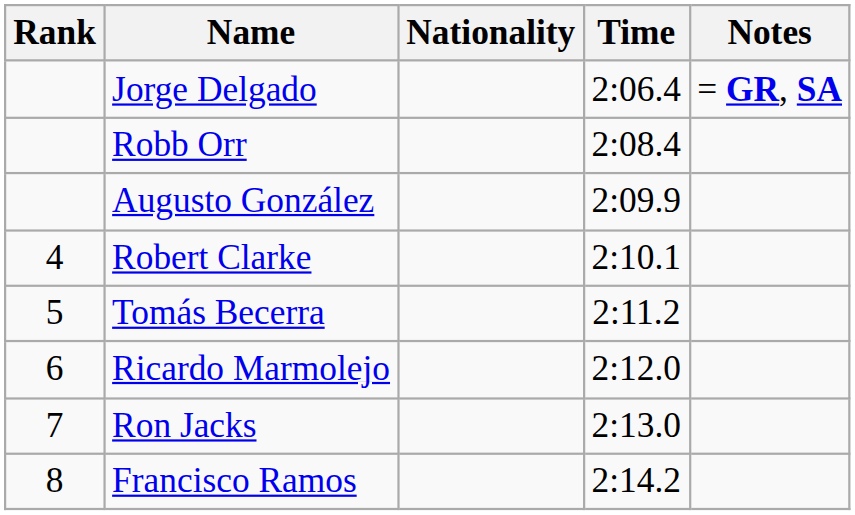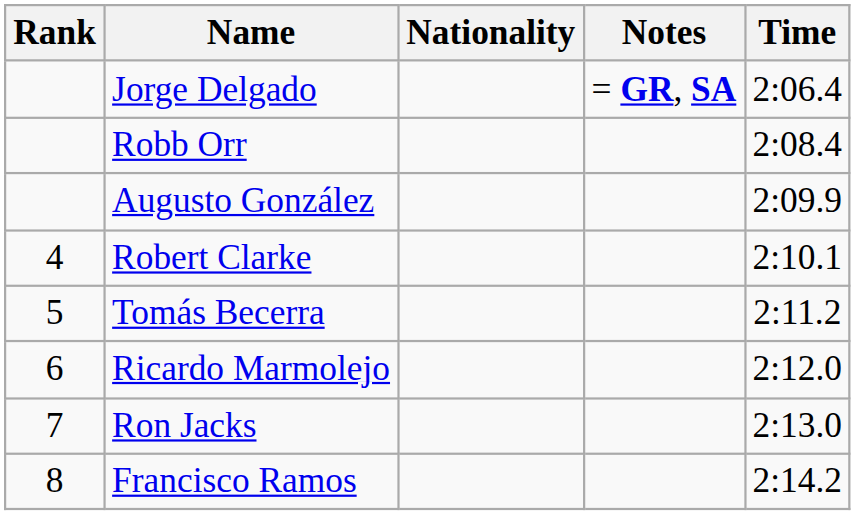columns swapped: Time <-> Notes
